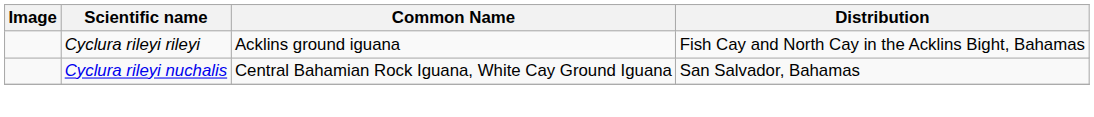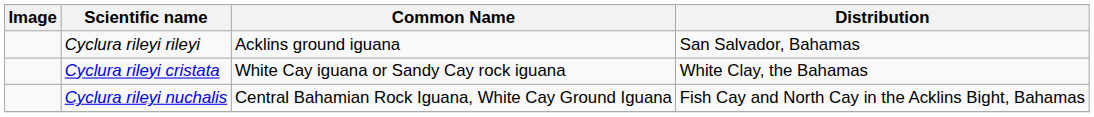Cyclura rileyi rileyi | Distribution: Fish Cay and North Cay in the Acklins Bight, Bahamas -> San Salvador, Bahamas
+ row: Cyclura rileyi cristata | White Cay iguana or Sandy Cay rock iguana | White Clay, the Bahamas
Cyclura rileyi nuchalis | Distribution: San Salvador, Bahamas -> Fish Cay and North Cay in the Acklins Bight, Bahamas
